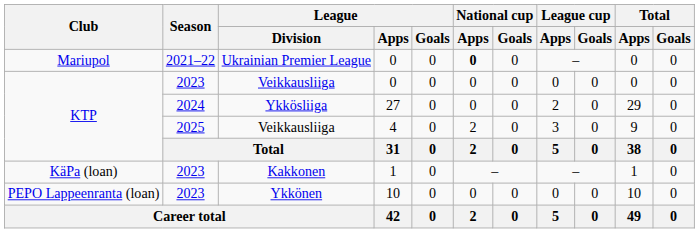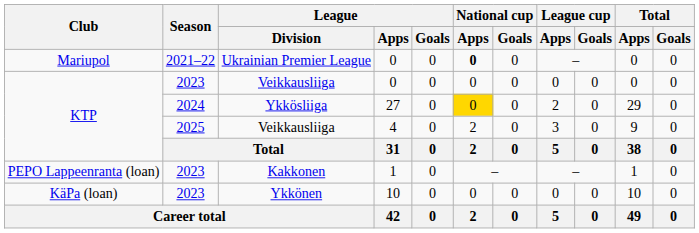Ykkösliiga | National cup / Apps: no background -> gold background
Kakkonen | Club: KäPa (loan) -> PEPO Lappeenranta (loan)
Ykkönen | Club: PEPO Lappeenranta (loan) -> KäPa (loan)
